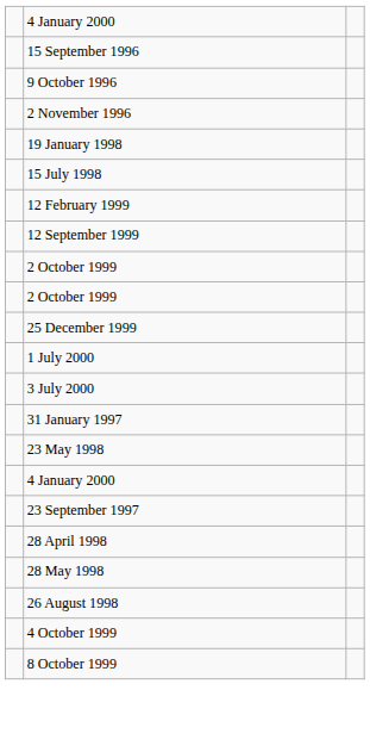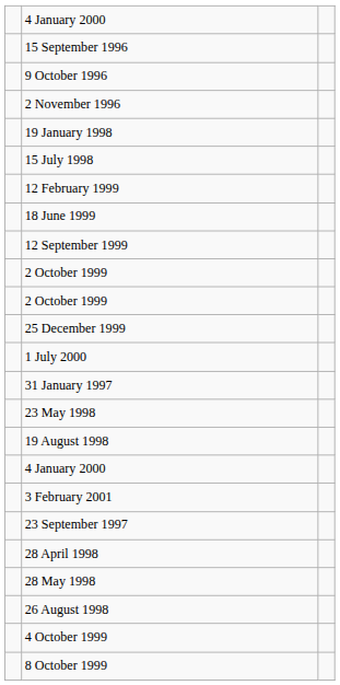+ row: 18 June 1999
- row: 3 July 2000
+ row: 19 August 1998
+ row: 3 February 2001
